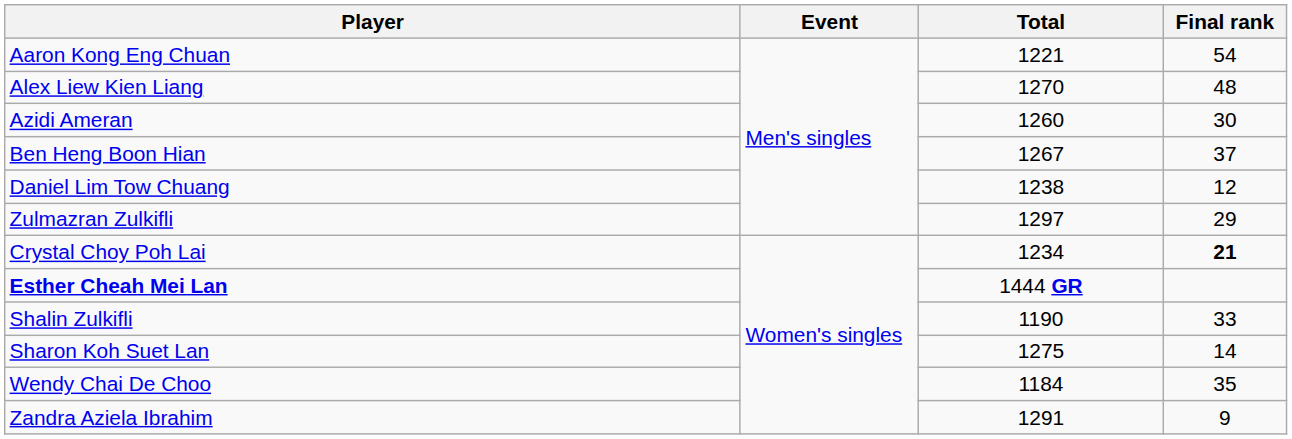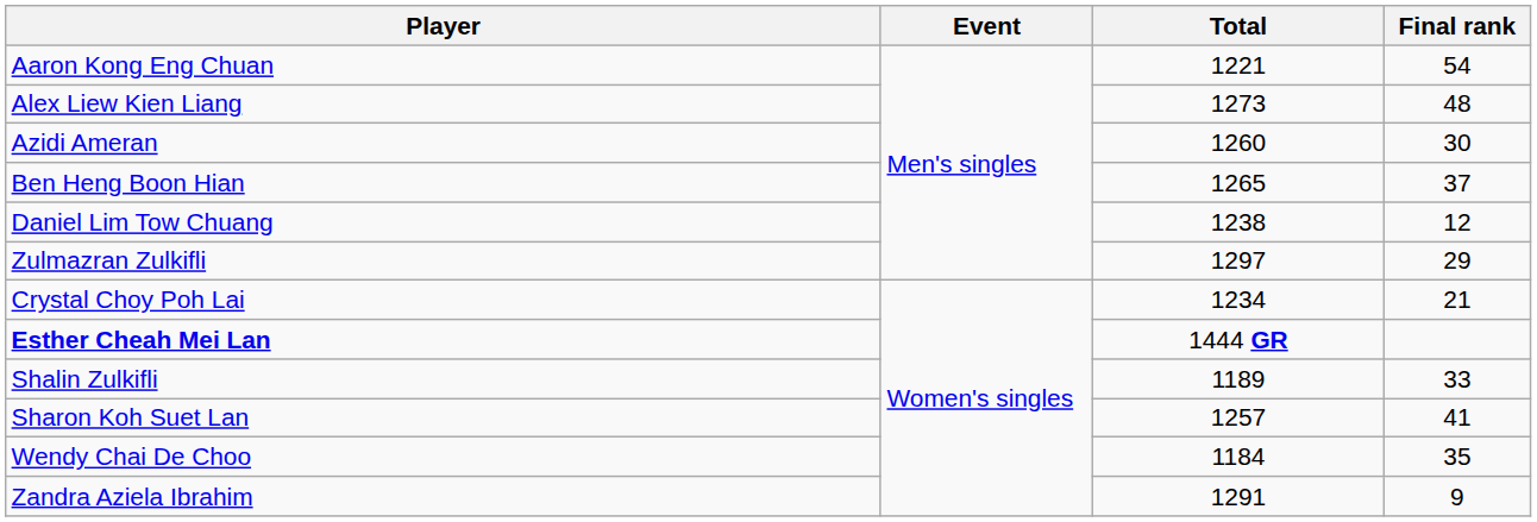Alex Liew Kien Liang | Total: 1270 -> 1273
Ben Heng Boon Hian | Total: 1267 -> 1265
Crystal Choy Poh Lai | Final rank: bold -> normal
Shalin Zulkifli | Total: 1190 -> 1189
Sharon Koh Suet Lan | Total: 1275 -> 1257
Sharon Koh Suet Lan | Final rank: 14 -> 41
